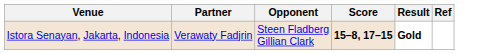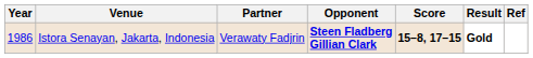+ column: Year | 1986
Istora Senayan, Jakarta, Indonesia | Opponent: normal -> bold
